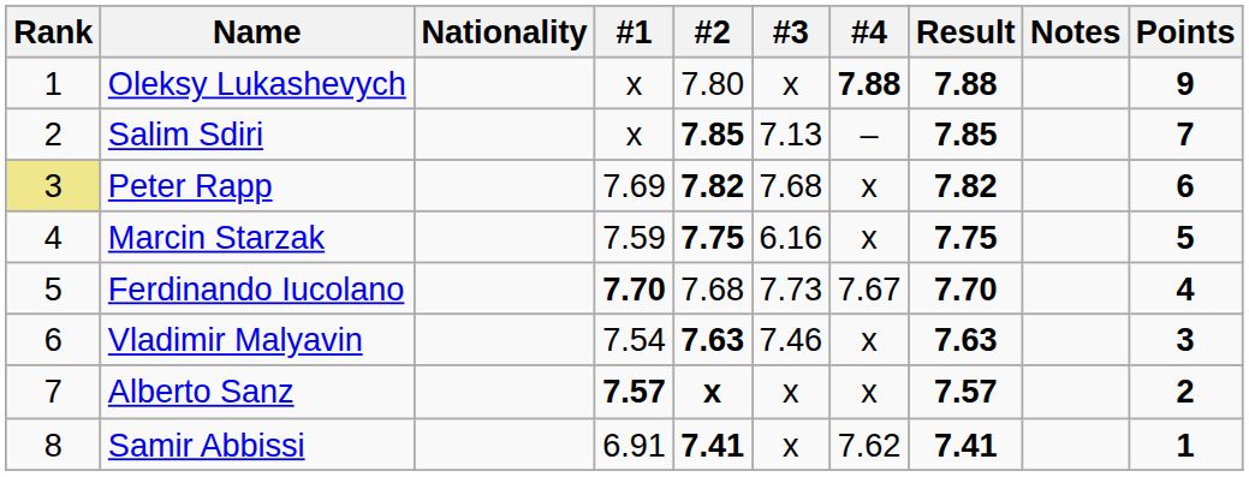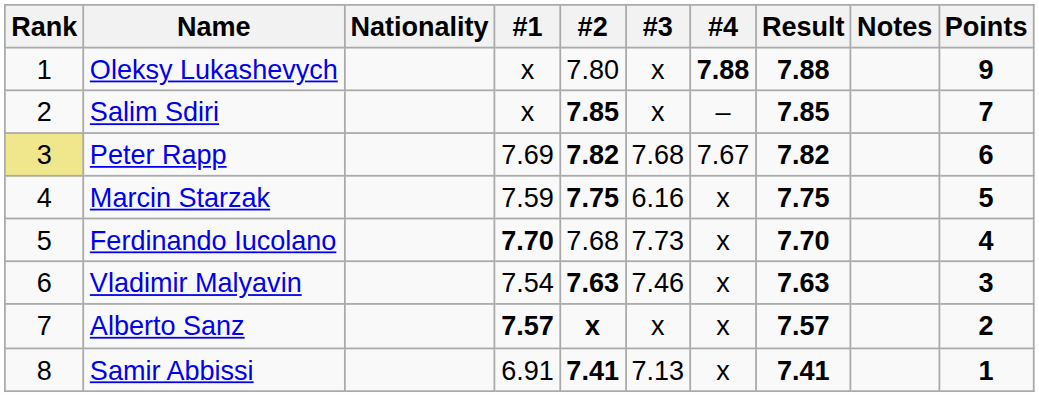Salim Sdiri | #3: 7.13 -> x
Peter Rapp | #4: x -> 7.67
Ferdinando Iucolano | #4: 7.67 -> x
Samir Abbissi | #3: x -> 7.13
Samir Abbissi | #4: 7.62 -> x
